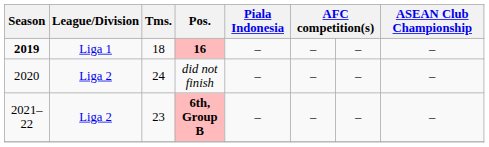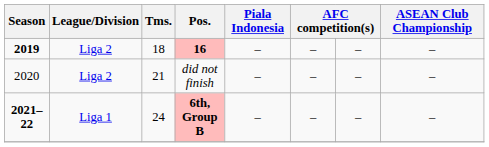16 | League/Division: Liga 1 -> Liga 2
did not finish | Tms.: 24 -> 21
6th, Group B | Season: normal -> bold
6th, Group B | League/Division: Liga 2 -> Liga 1
6th, Group B | Tms.: 23 -> 24
